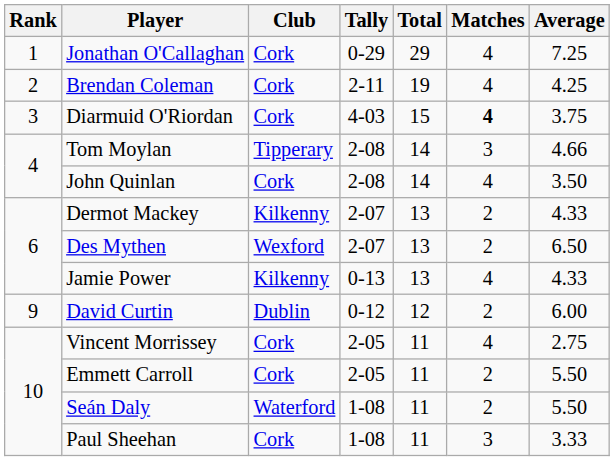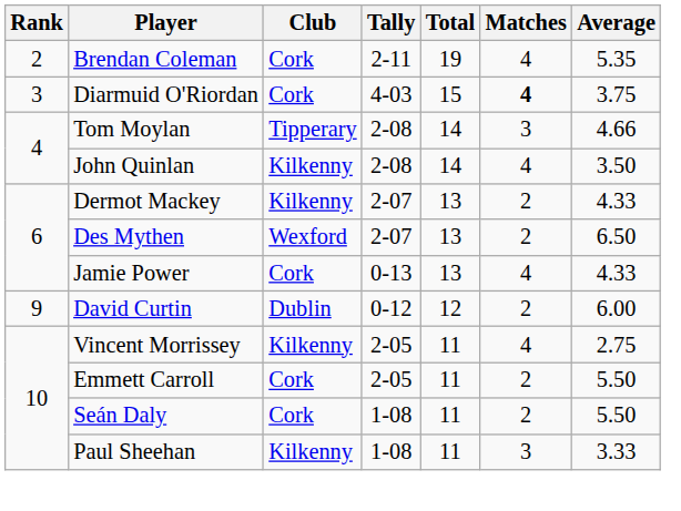- row: 1 | Jonathan O'Callaghan | Cork | 0-29 | 29 | 4 | 7.25
Brendan Coleman | Average: 4.25 -> 5.35
John Quinlan | Club: Cork -> Kilkenny
Jamie Power | Club: Kilkenny -> Cork
Vincent Morrissey | Club: Cork -> Kilkenny
Seán Daly | Club: Waterford -> Cork
Paul Sheehan | Club: Cork -> Kilkenny
